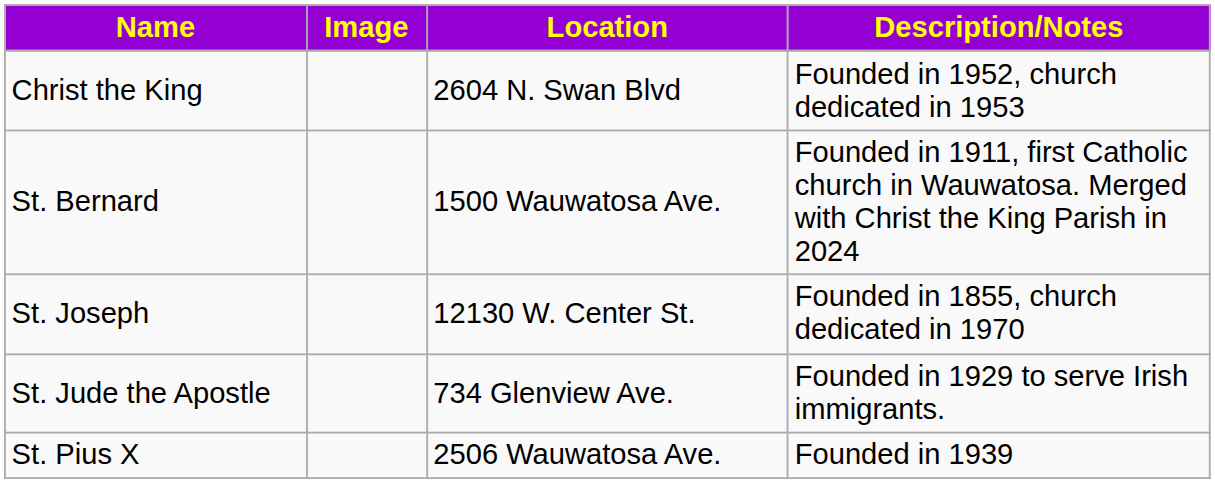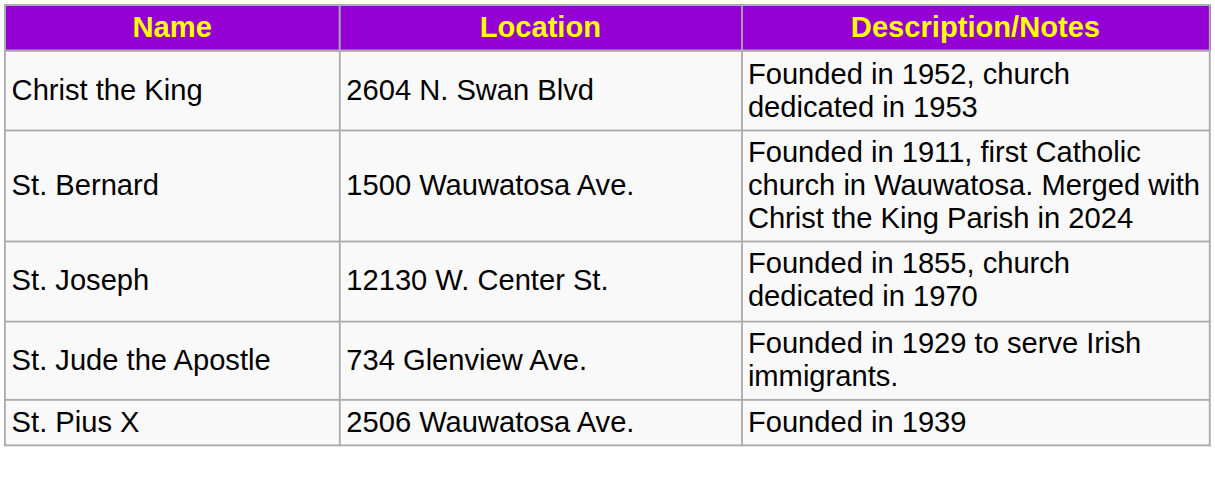- column: Image
